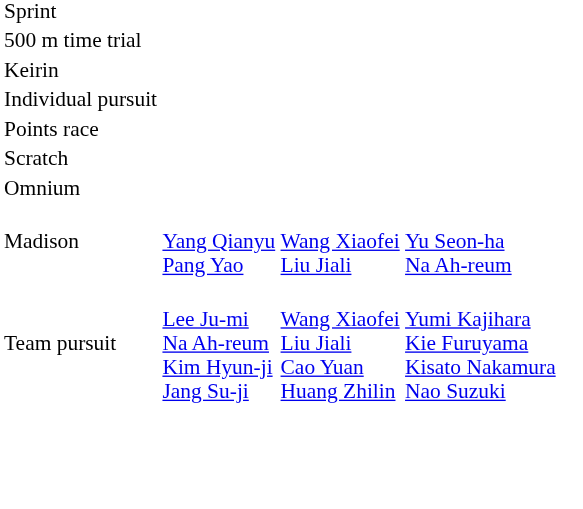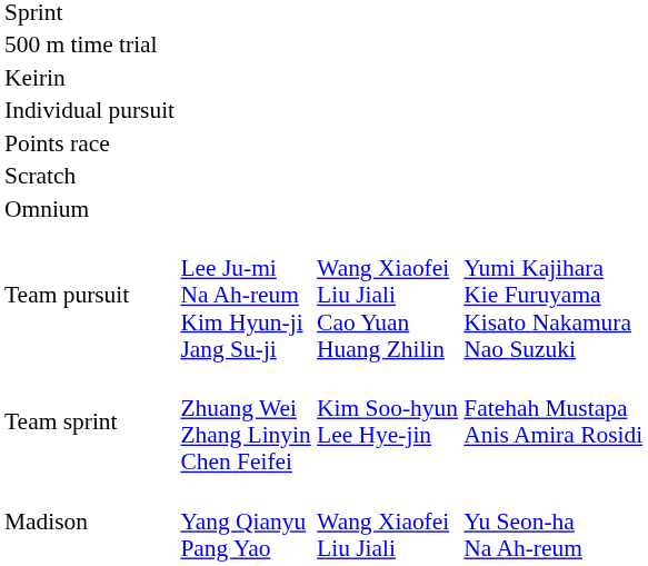rows swapped: Madison <-> Team pursuit
+ row: Team sprint | Zhuang Wei Zhang Linyin Chen Feifei | Kim Soo-hyun Lee Hye-jin | Fatehah Mustapa Anis Amira Rosidi
